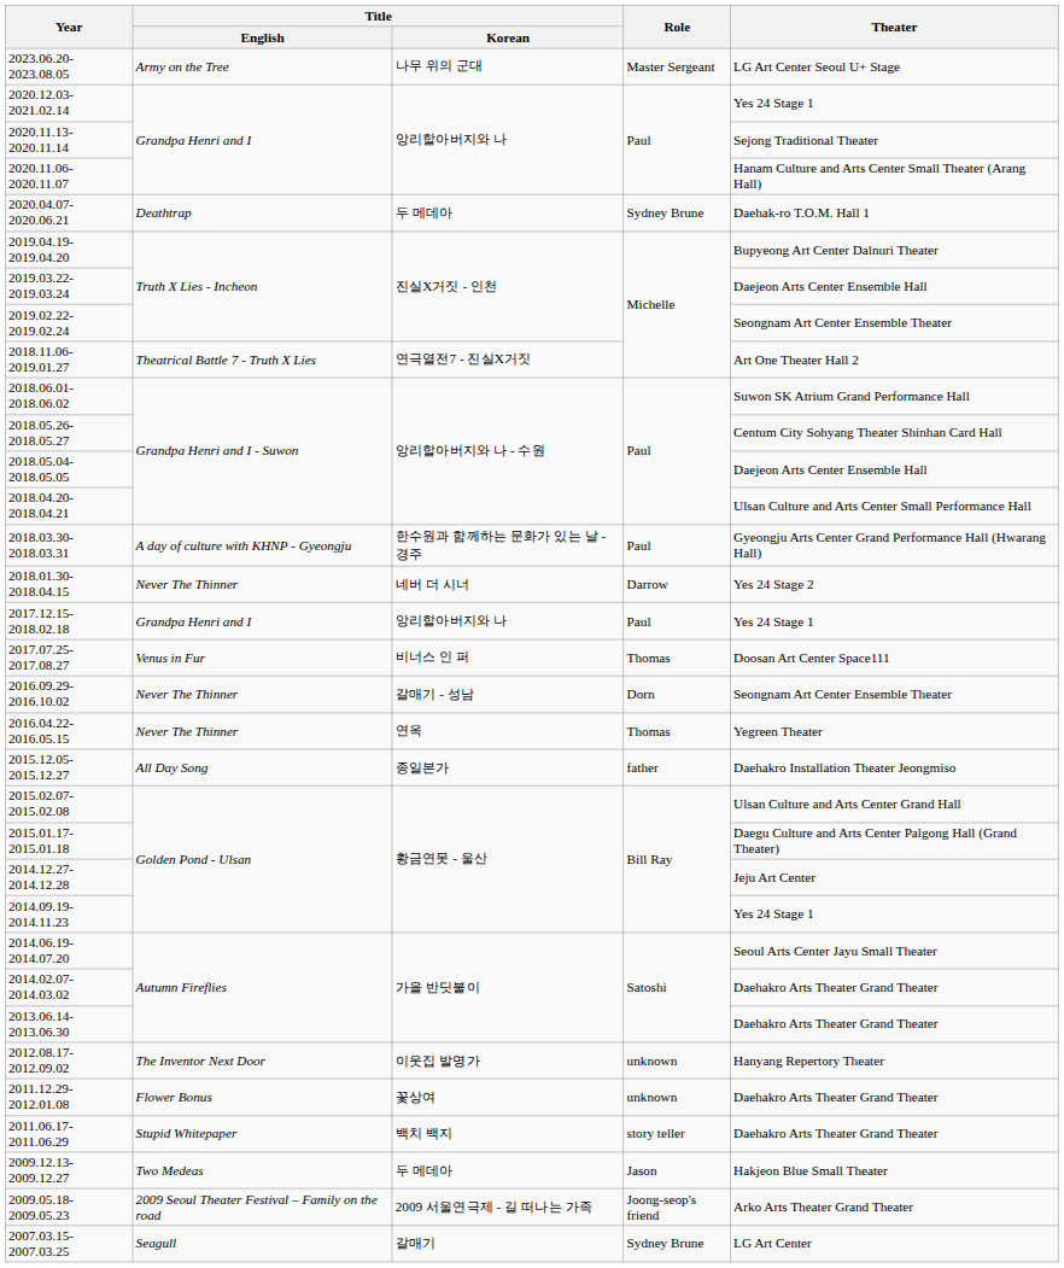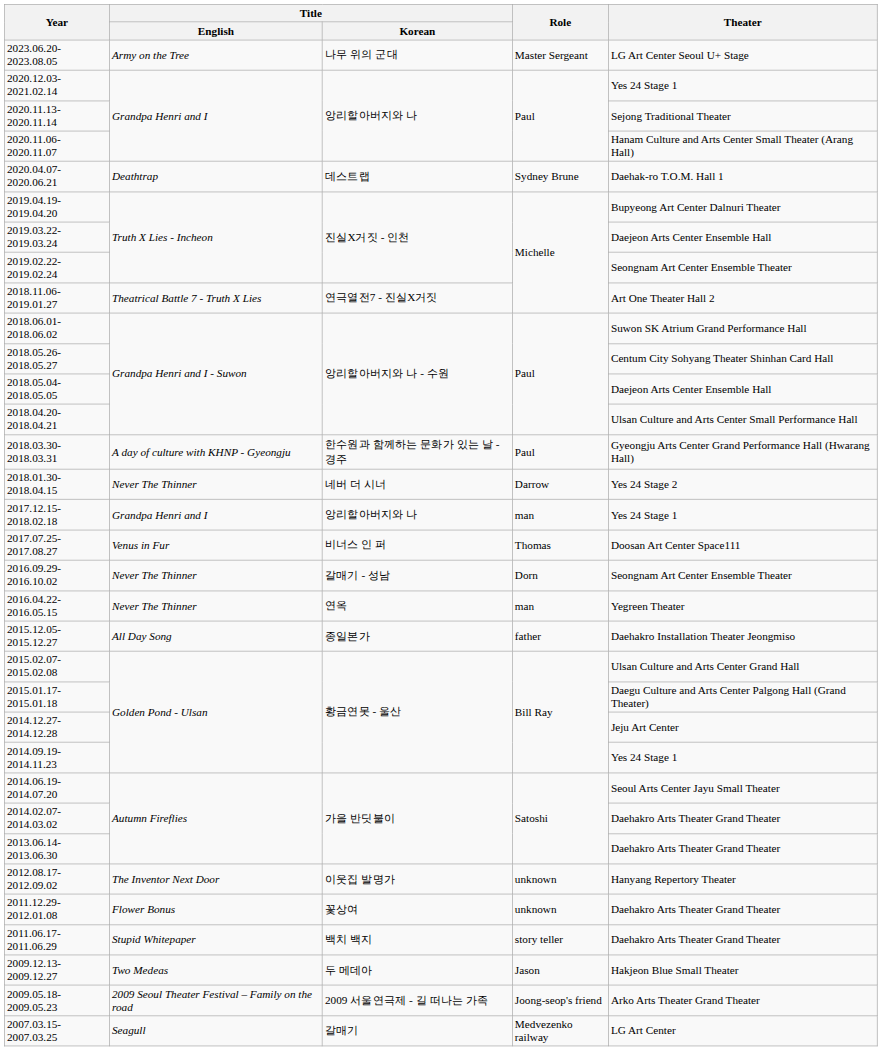2020.04.07-2020.06.21 | Title / Korean: 두 메데아 -> 데스트랩
2017.12.15-2018.02.18 | Role: Paul -> man
2016.04.22-2016.05.15 | Role: Thomas -> man
2007.03.15-2007.03.25 | Role: Sydney Brune -> Medvezenko railway
